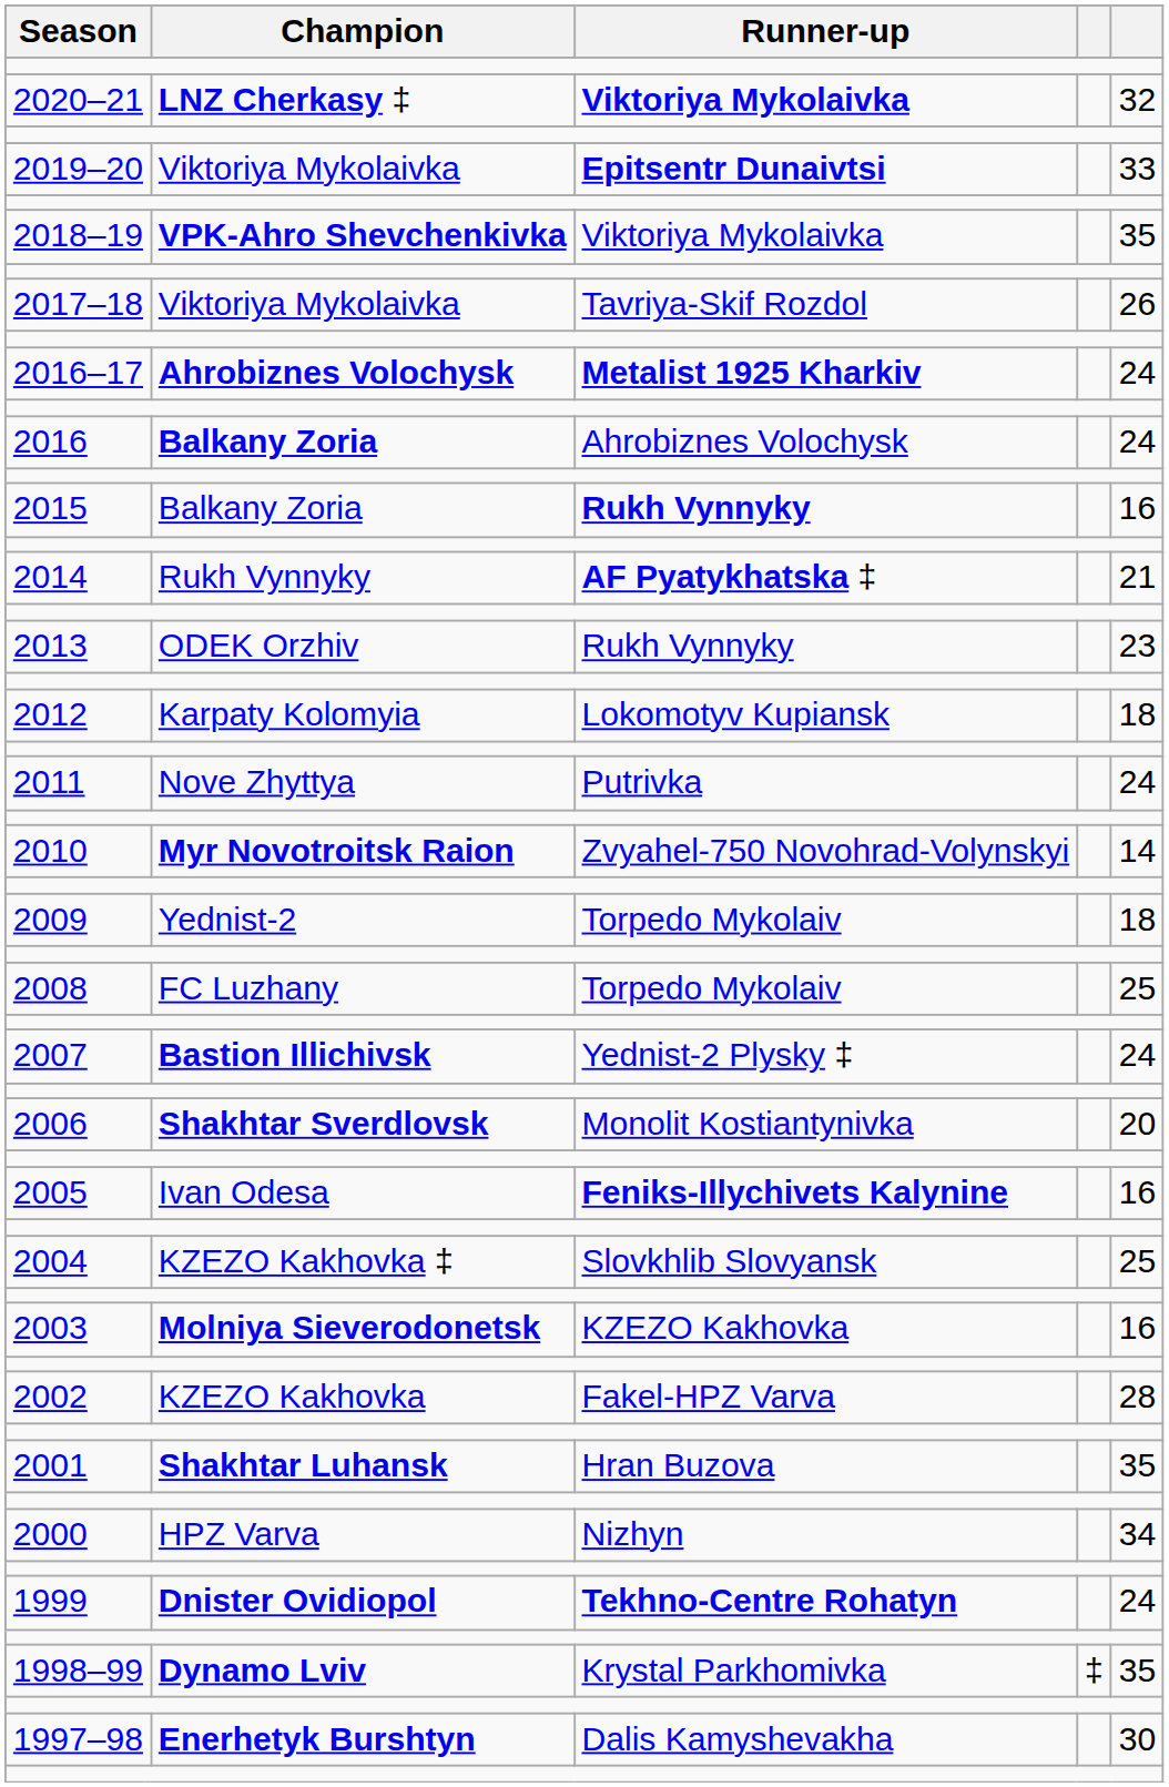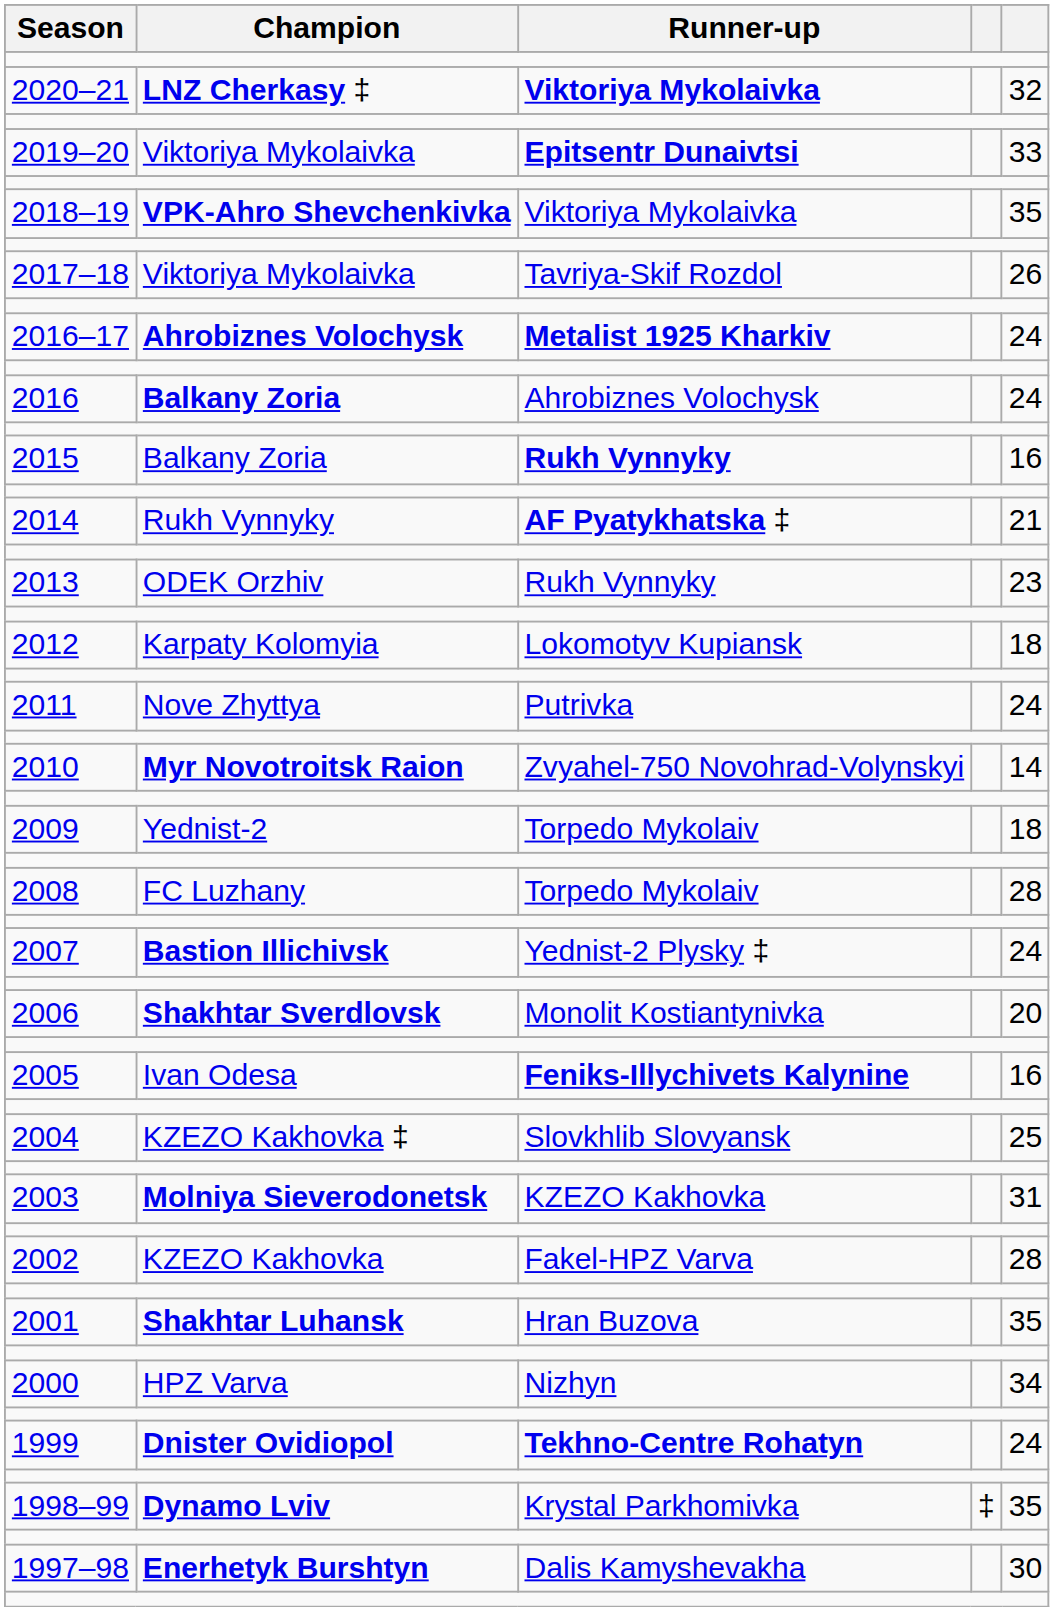2008 | column 5: 25 -> 28
2003 | column 5: 16 -> 31
